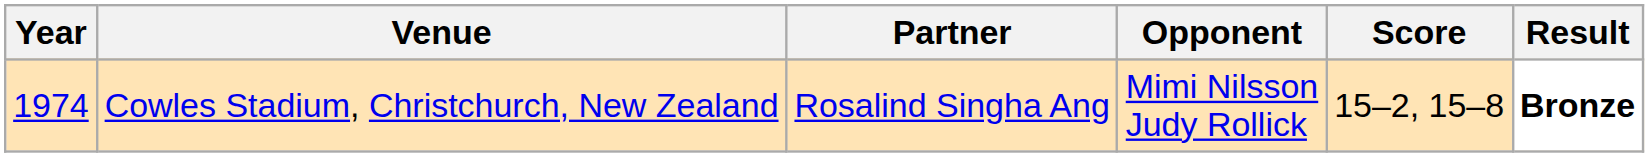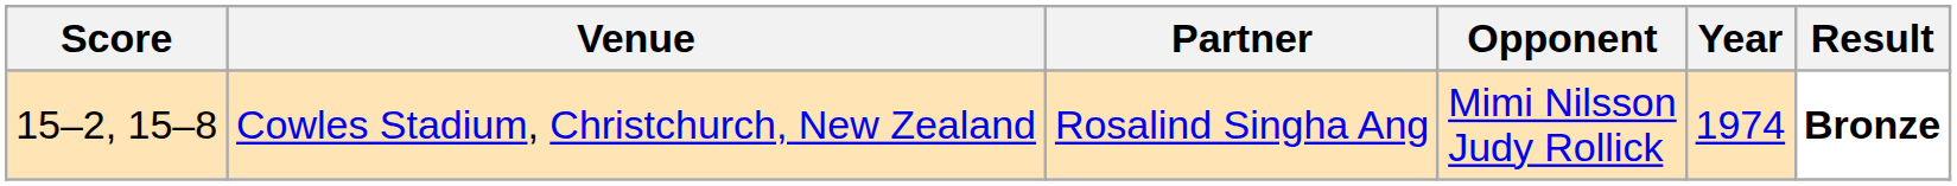columns swapped: Year <-> Score
